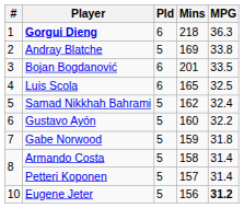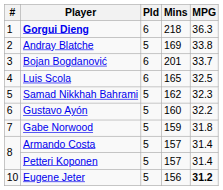Bojan Bogdanović | MPG: 33.5 -> 33.7
Samad Nikkhah Bahrami | MPG: 32.4 -> 32.3
Armando Costa | Mins: 158 -> 157
